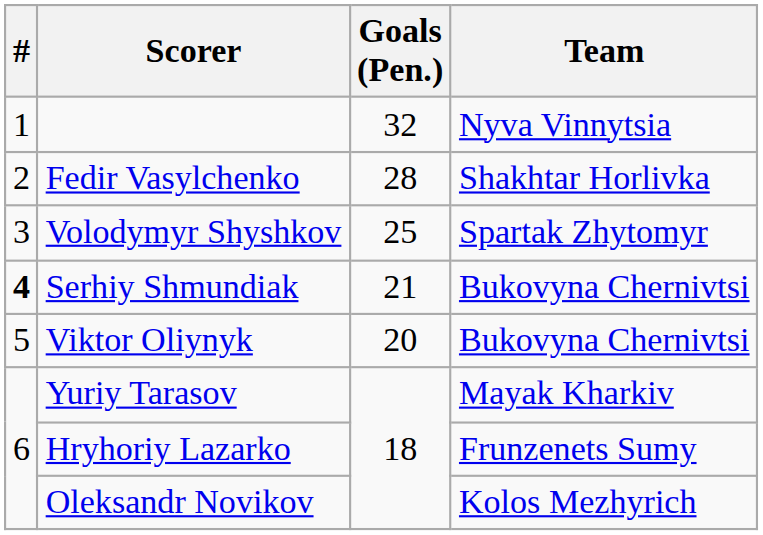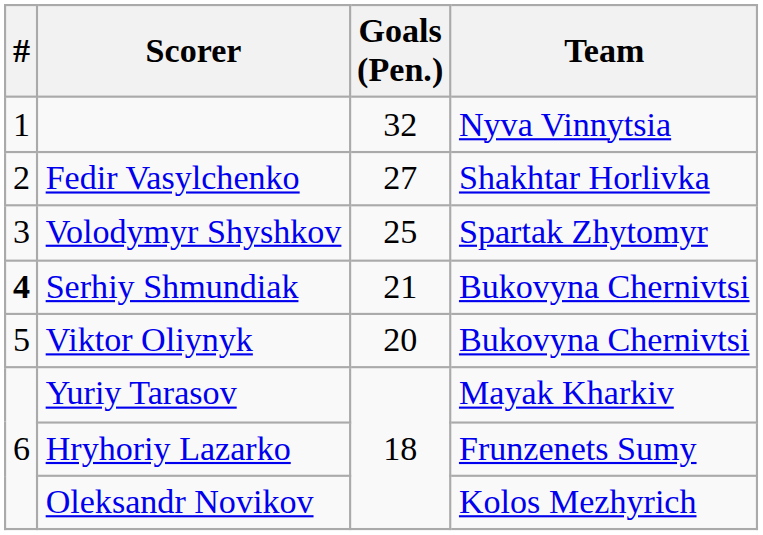Fedir Vasylchenko | Goals (Pen.): 28 -> 27
